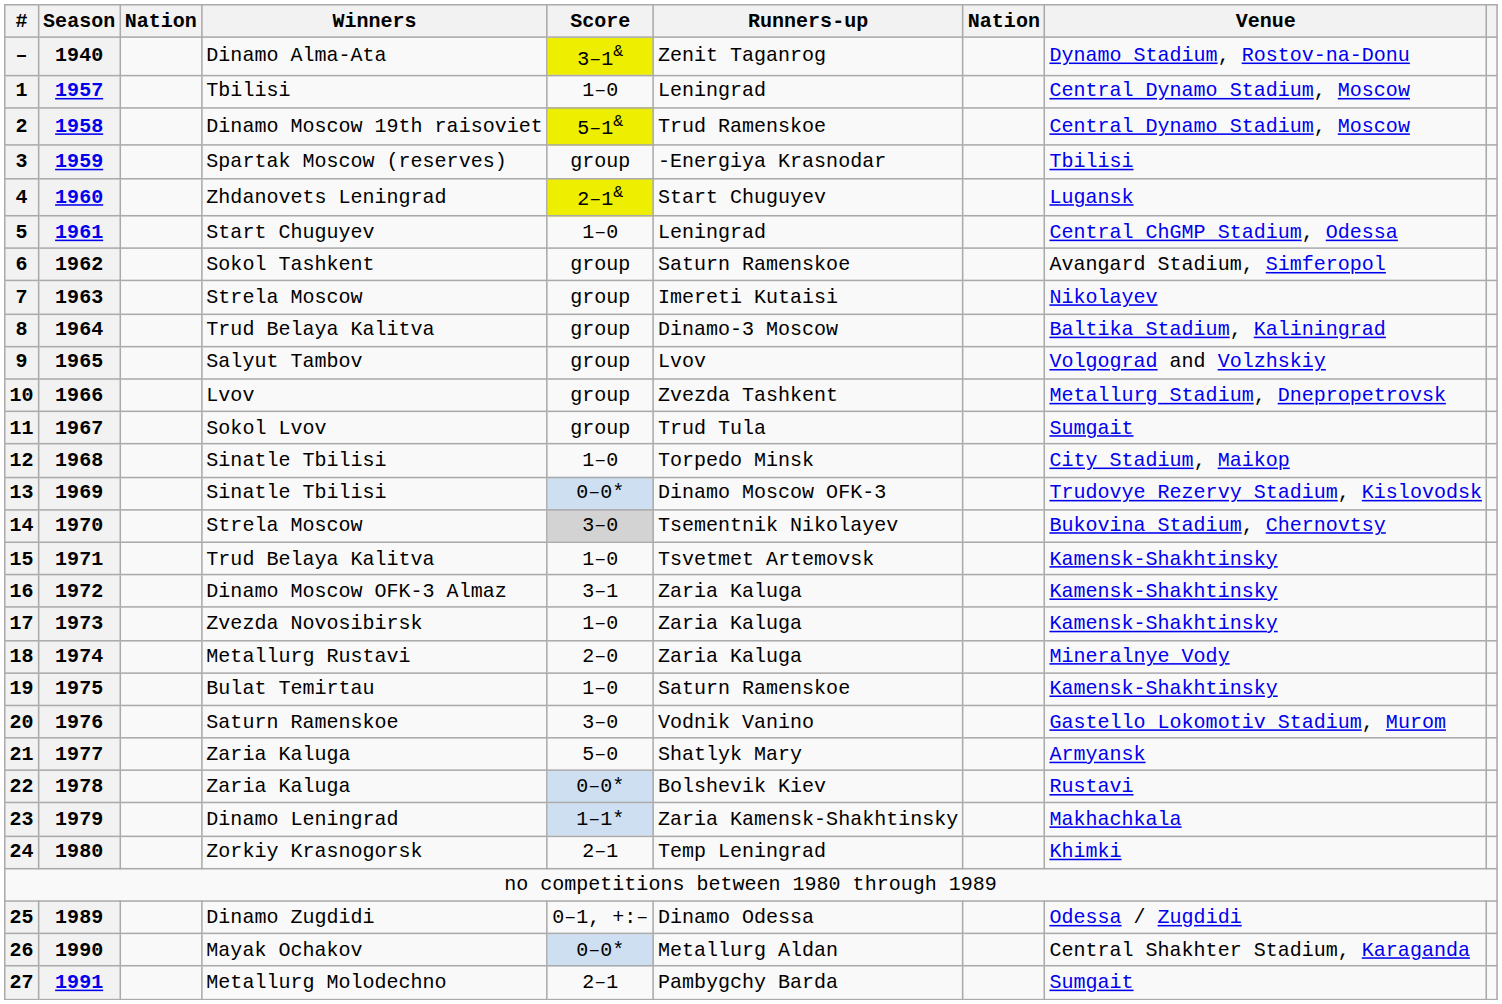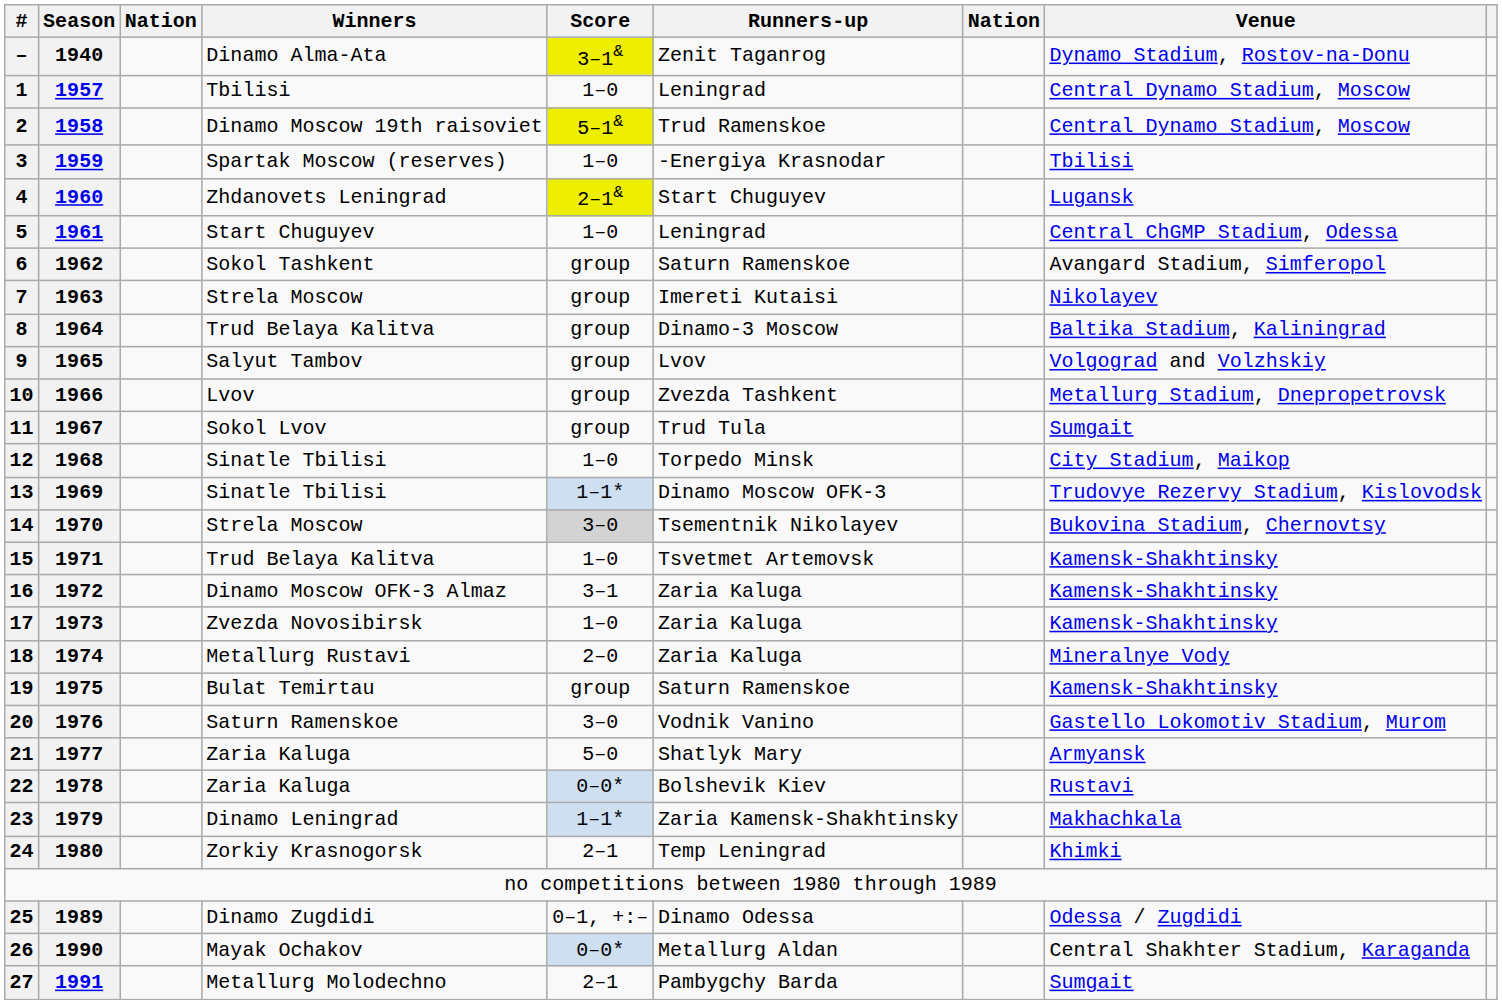3 | Score: group -> 1–0
13 | Score: 0–0* -> 1–1*
19 | Score: 1–0 -> group
